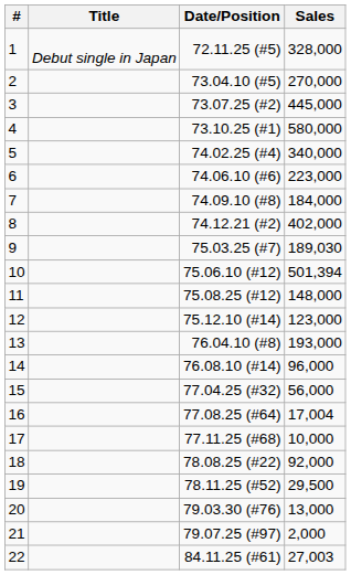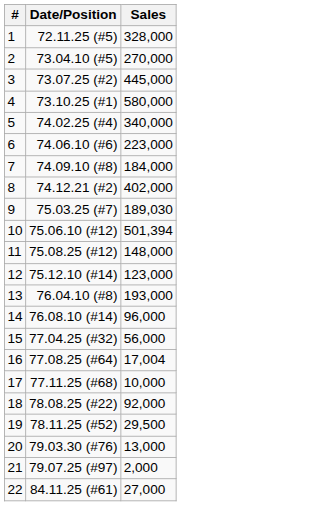- column: Title | Debut single in Japan
22 | Sales: 27,003 -> 27,000
